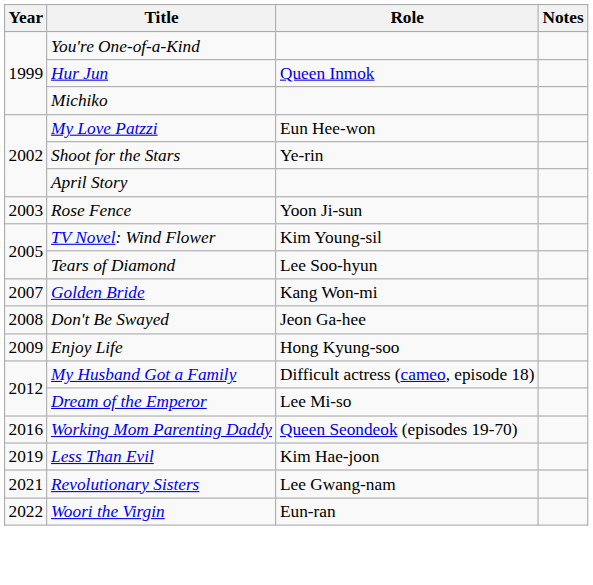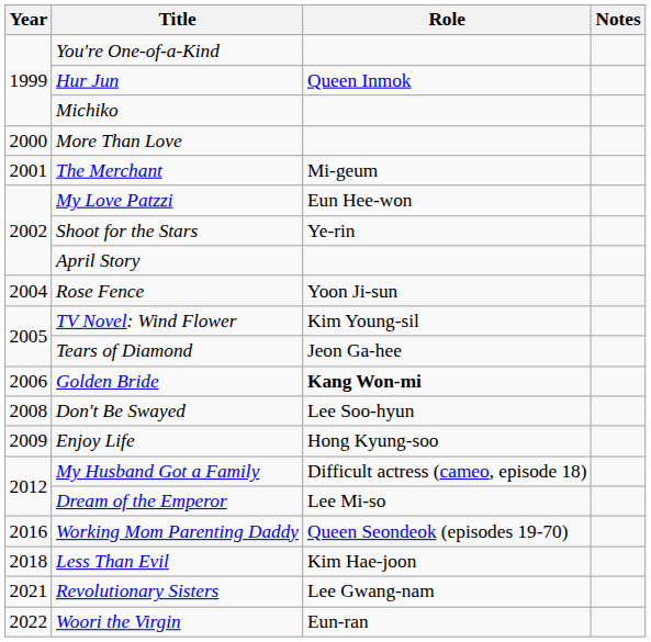+ row: 2000 | More Than Love
+ row: 2001 | The Merchant | Mi-geum
Rose Fence | Year: 2003 -> 2004
Tears of Diamond | Role: Lee Soo-hyun -> Jeon Ga-hee
Golden Bride | Year: 2007 -> 2006
Golden Bride | Role: normal -> bold
Don't Be Swayed | Role: Jeon Ga-hee -> Lee Soo-hyun
Less Than Evil | Year: 2019 -> 2018
